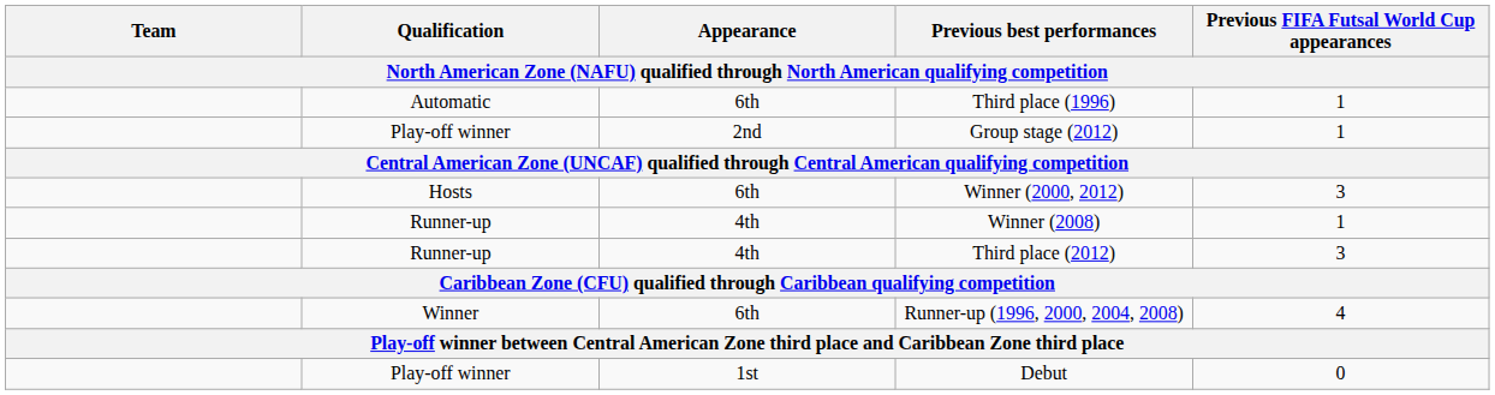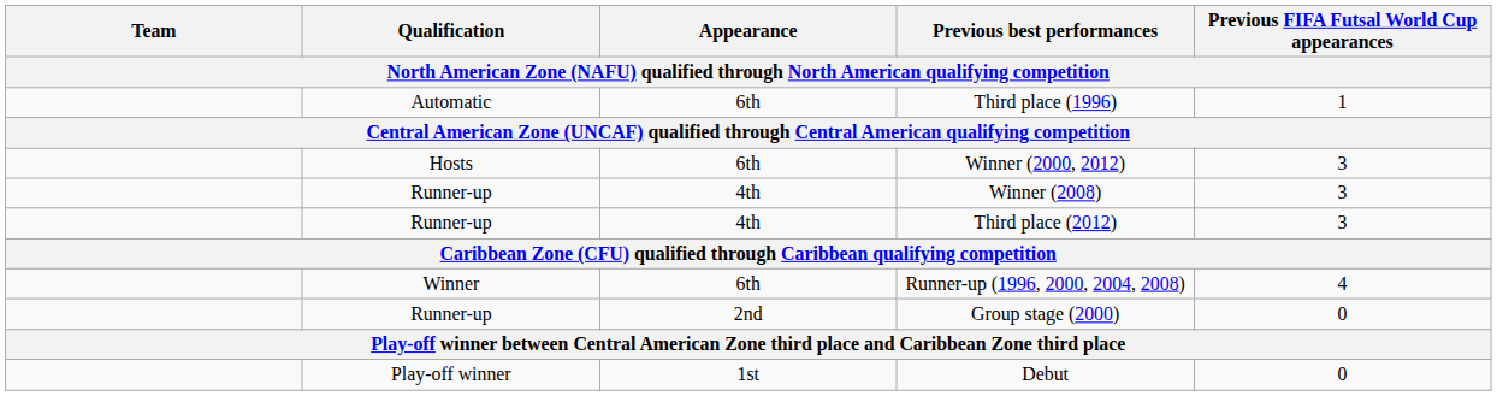- row: Play-off winner | 2nd | Group stage (2012) | 1
Winner (2008) | Previous FIFA Futsal World Cup appearances: 1 -> 3
+ row: Runner-up | 2nd | Group stage (2000) | 0
